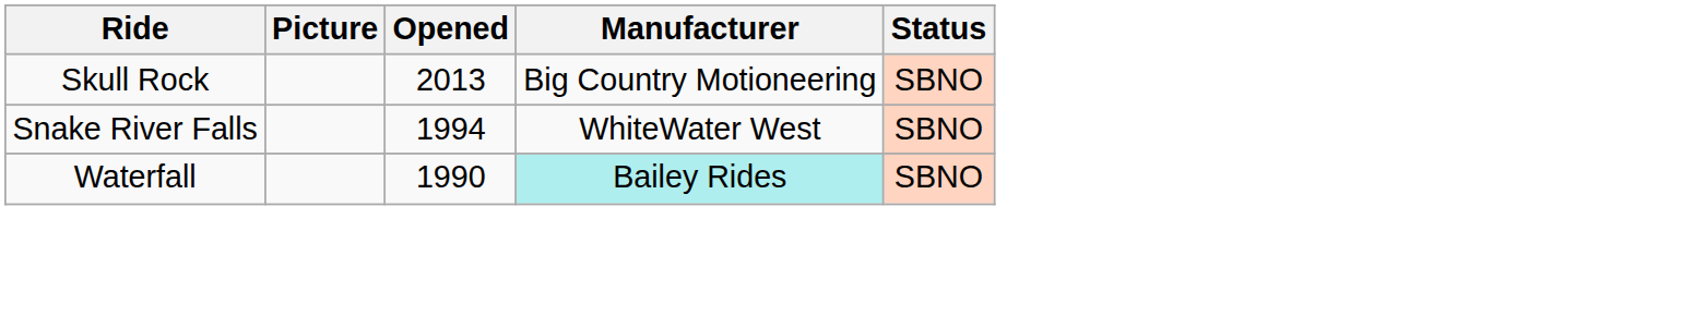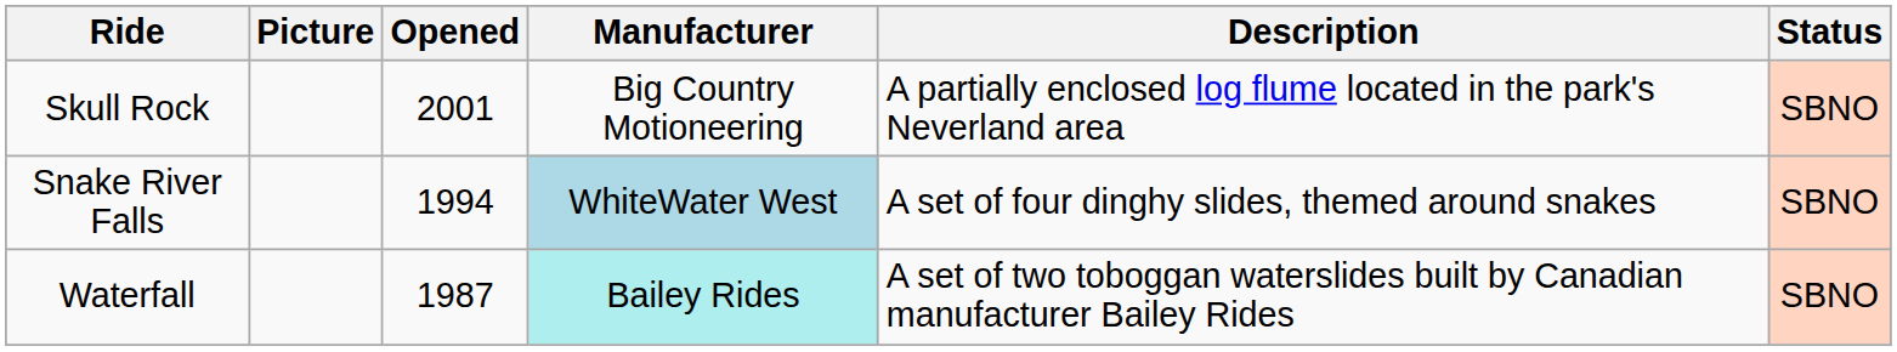+ column: Description | A partially enclosed log flume located in the park's Neverland area | A set of four dinghy slides, themed around snakes | A set of two toboggan waterslides built by Canadian manufacturer Bailey Rides
Skull Rock | Opened: 2013 -> 2001
Snake River Falls | Manufacturer: no background -> lightblue background
Waterfall | Opened: 1990 -> 1987
